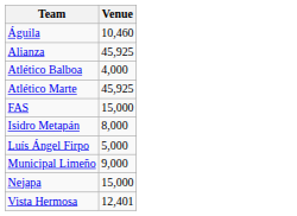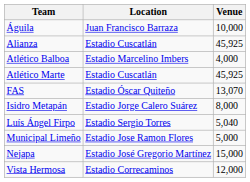+ column: Location | Juan Francisco Barraza | Estadio Cuscatlán | Estadio Marcelino Imbers | Estadio Cuscatlán | Estadio Óscar Quiteño | Estadio Jorge Calero Suárez | Estadio Sergio Torres | Estadio Jose Ramon Flores | Estadio José Gregorio Martínez | Estadio Correcaminos
Águila | Venue: 10,460 -> 10,000
FAS | Venue: 15,000 -> 13,070
Luís Ángel Firpo | Venue: 5,000 -> 5,040
Municipal Limeño | Venue: 9,000 -> 5,000
Vista Hermosa | Venue: 12,401 -> 12,000
